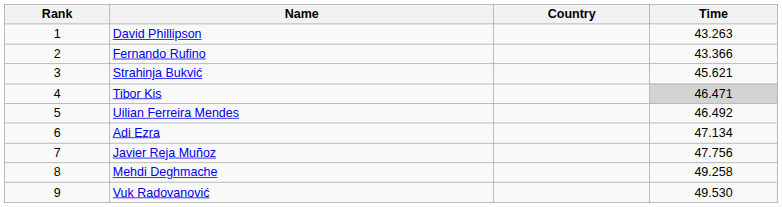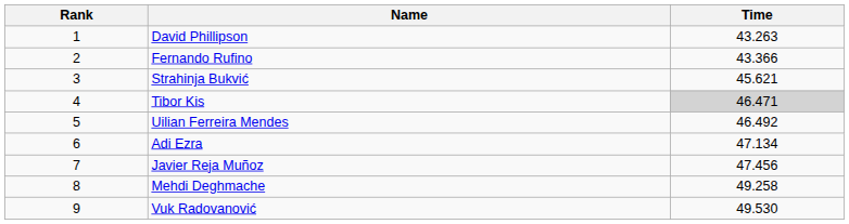- column: Country
Javier Reja Muñoz | Time: 47.756 -> 47.456
